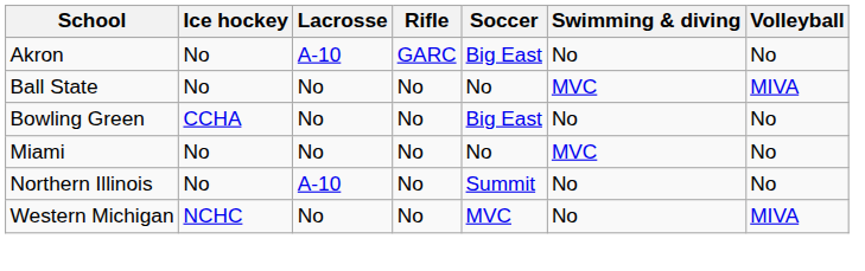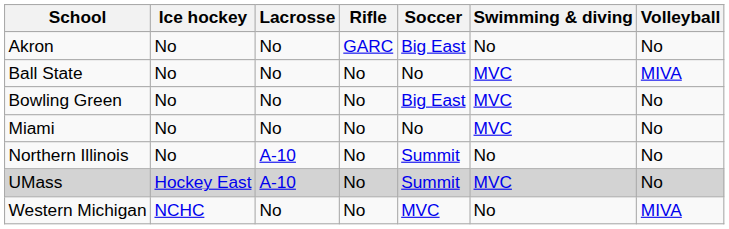Akron | Lacrosse: A-10 -> No
Bowling Green | Ice hockey: CCHA -> No
Bowling Green | Swimming & diving: No -> MVC
+ row: UMass | Hockey East | A-10 | No | Summit | MVC | No
